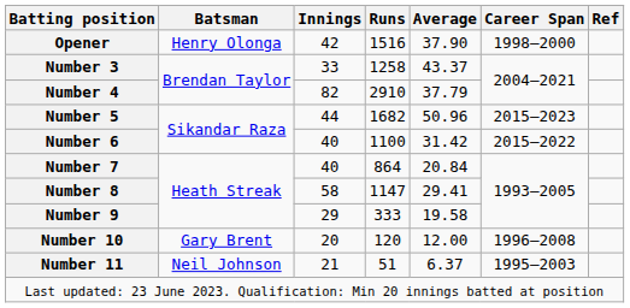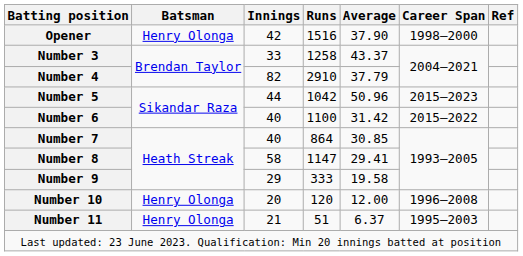Number 5 | Runs: 1682 -> 1042
Number 7 | Average: 20.84 -> 30.85
Number 10 | Batsman: Gary Brent -> Henry Olonga
Number 11 | Batsman: Neil Johnson -> Henry Olonga
